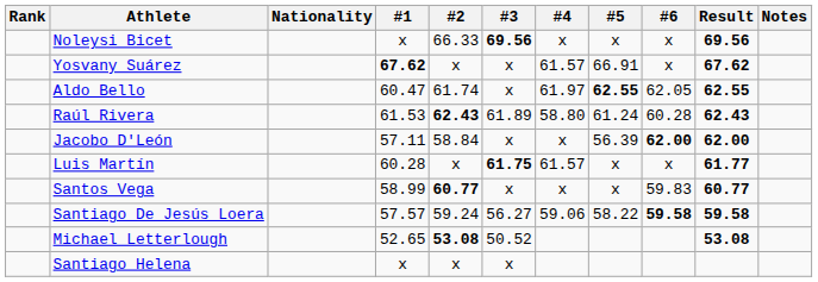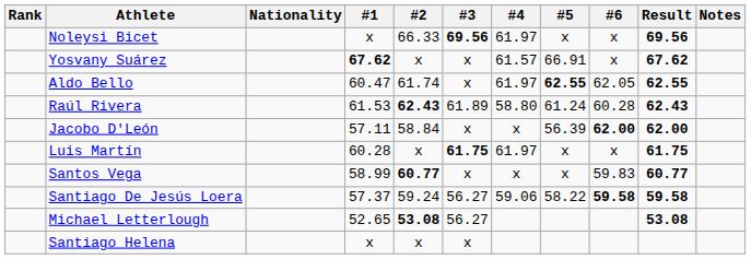Noleysi Bicet | #4: x -> 61.97
Luis Martín | #4: 61.57 -> 61.97
Luis Martín | Result: 61.77 -> 61.75
Santiago De Jesús Loera | #1: 57.57 -> 57.37
Michael Letterlough | #3: 50.52 -> 56.27
